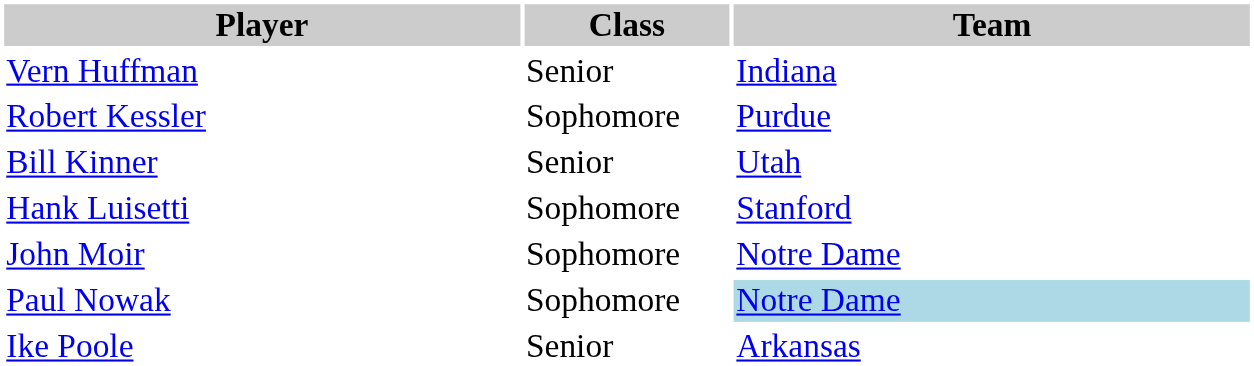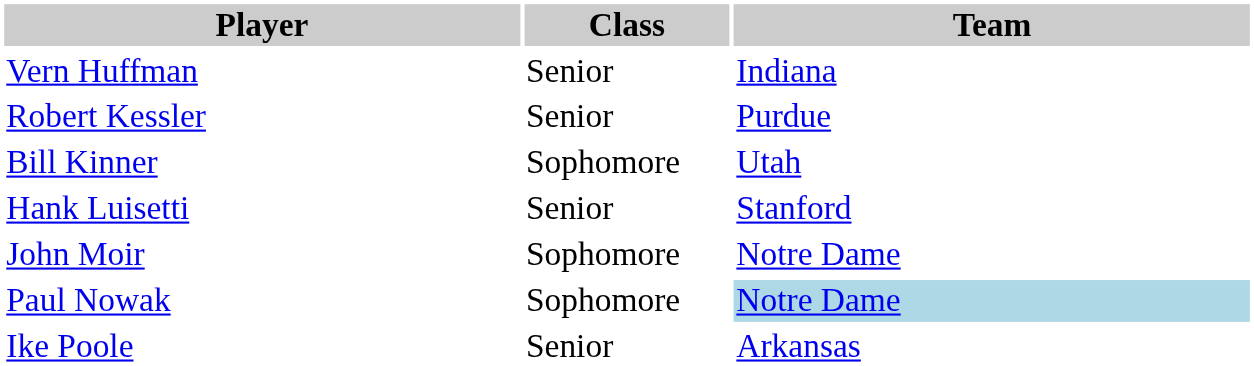Robert Kessler | Class: Sophomore -> Senior
Bill Kinner | Class: Senior -> Sophomore
Hank Luisetti | Class: Sophomore -> Senior
